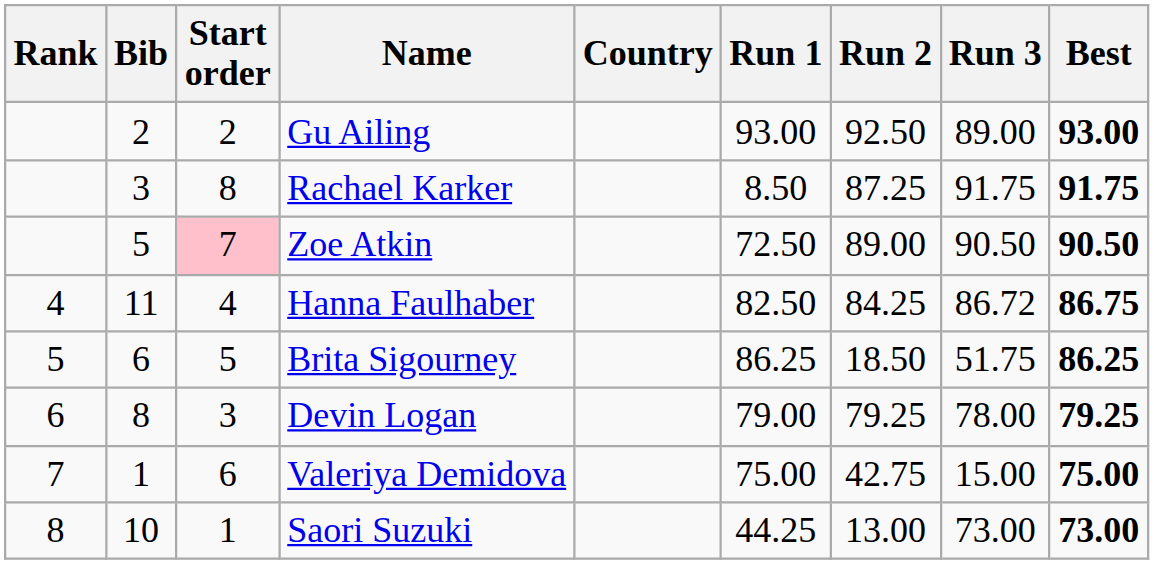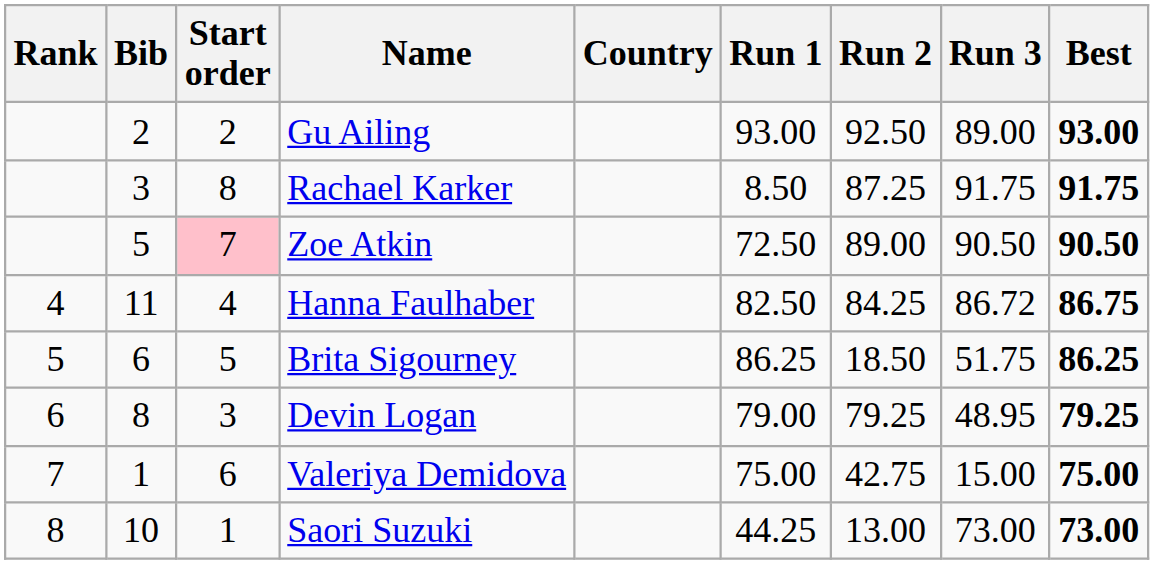Devin Logan | Run 3: 78.00 -> 48.95
